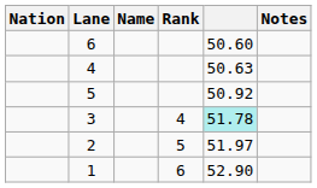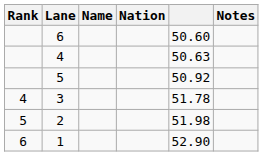columns swapped: Rank <-> Nation
3 | column 5: paleturquoise background -> no background
2 | column 5: 51.97 -> 51.98
